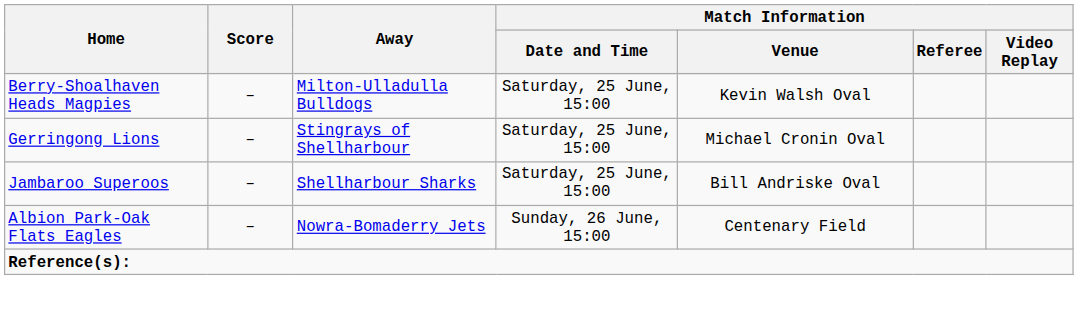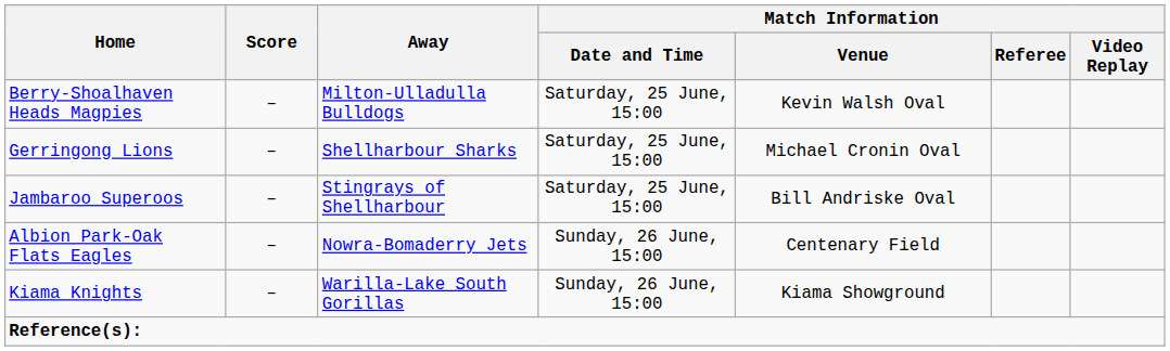Gerringong Lions | Away: Stingrays of Shellharbour -> Shellharbour Sharks
Jambaroo Superoos | Away: Shellharbour Sharks -> Stingrays of Shellharbour
+ row: Kiama Knights | – | Warilla-Lake South Gorillas | Sunday, 26 June, 15:00 | Kiama Showground
